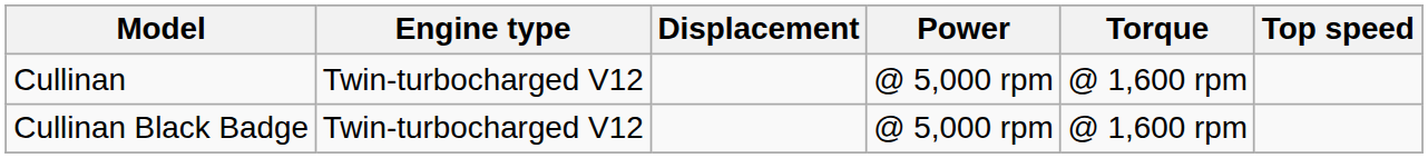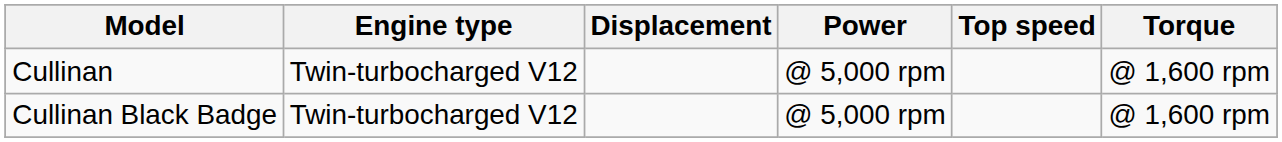columns swapped: Torque <-> Top speed
